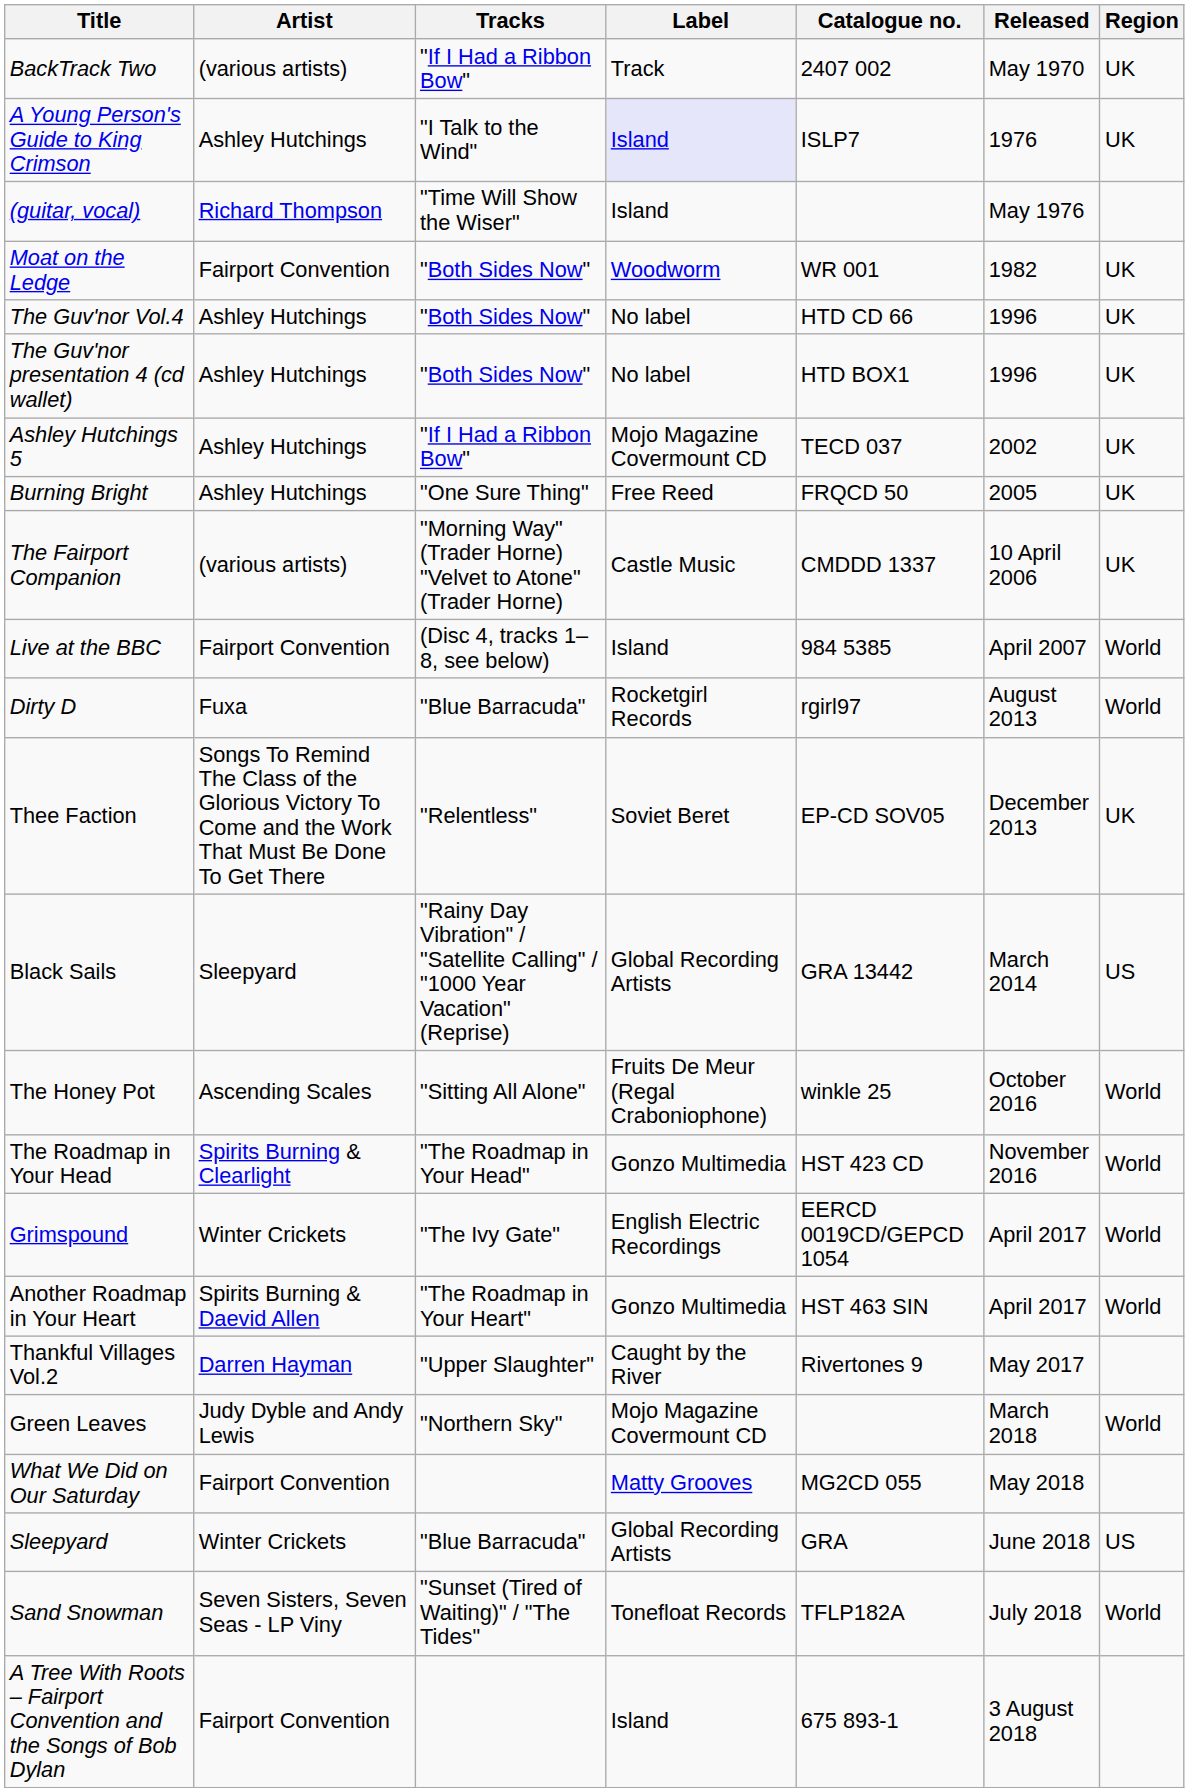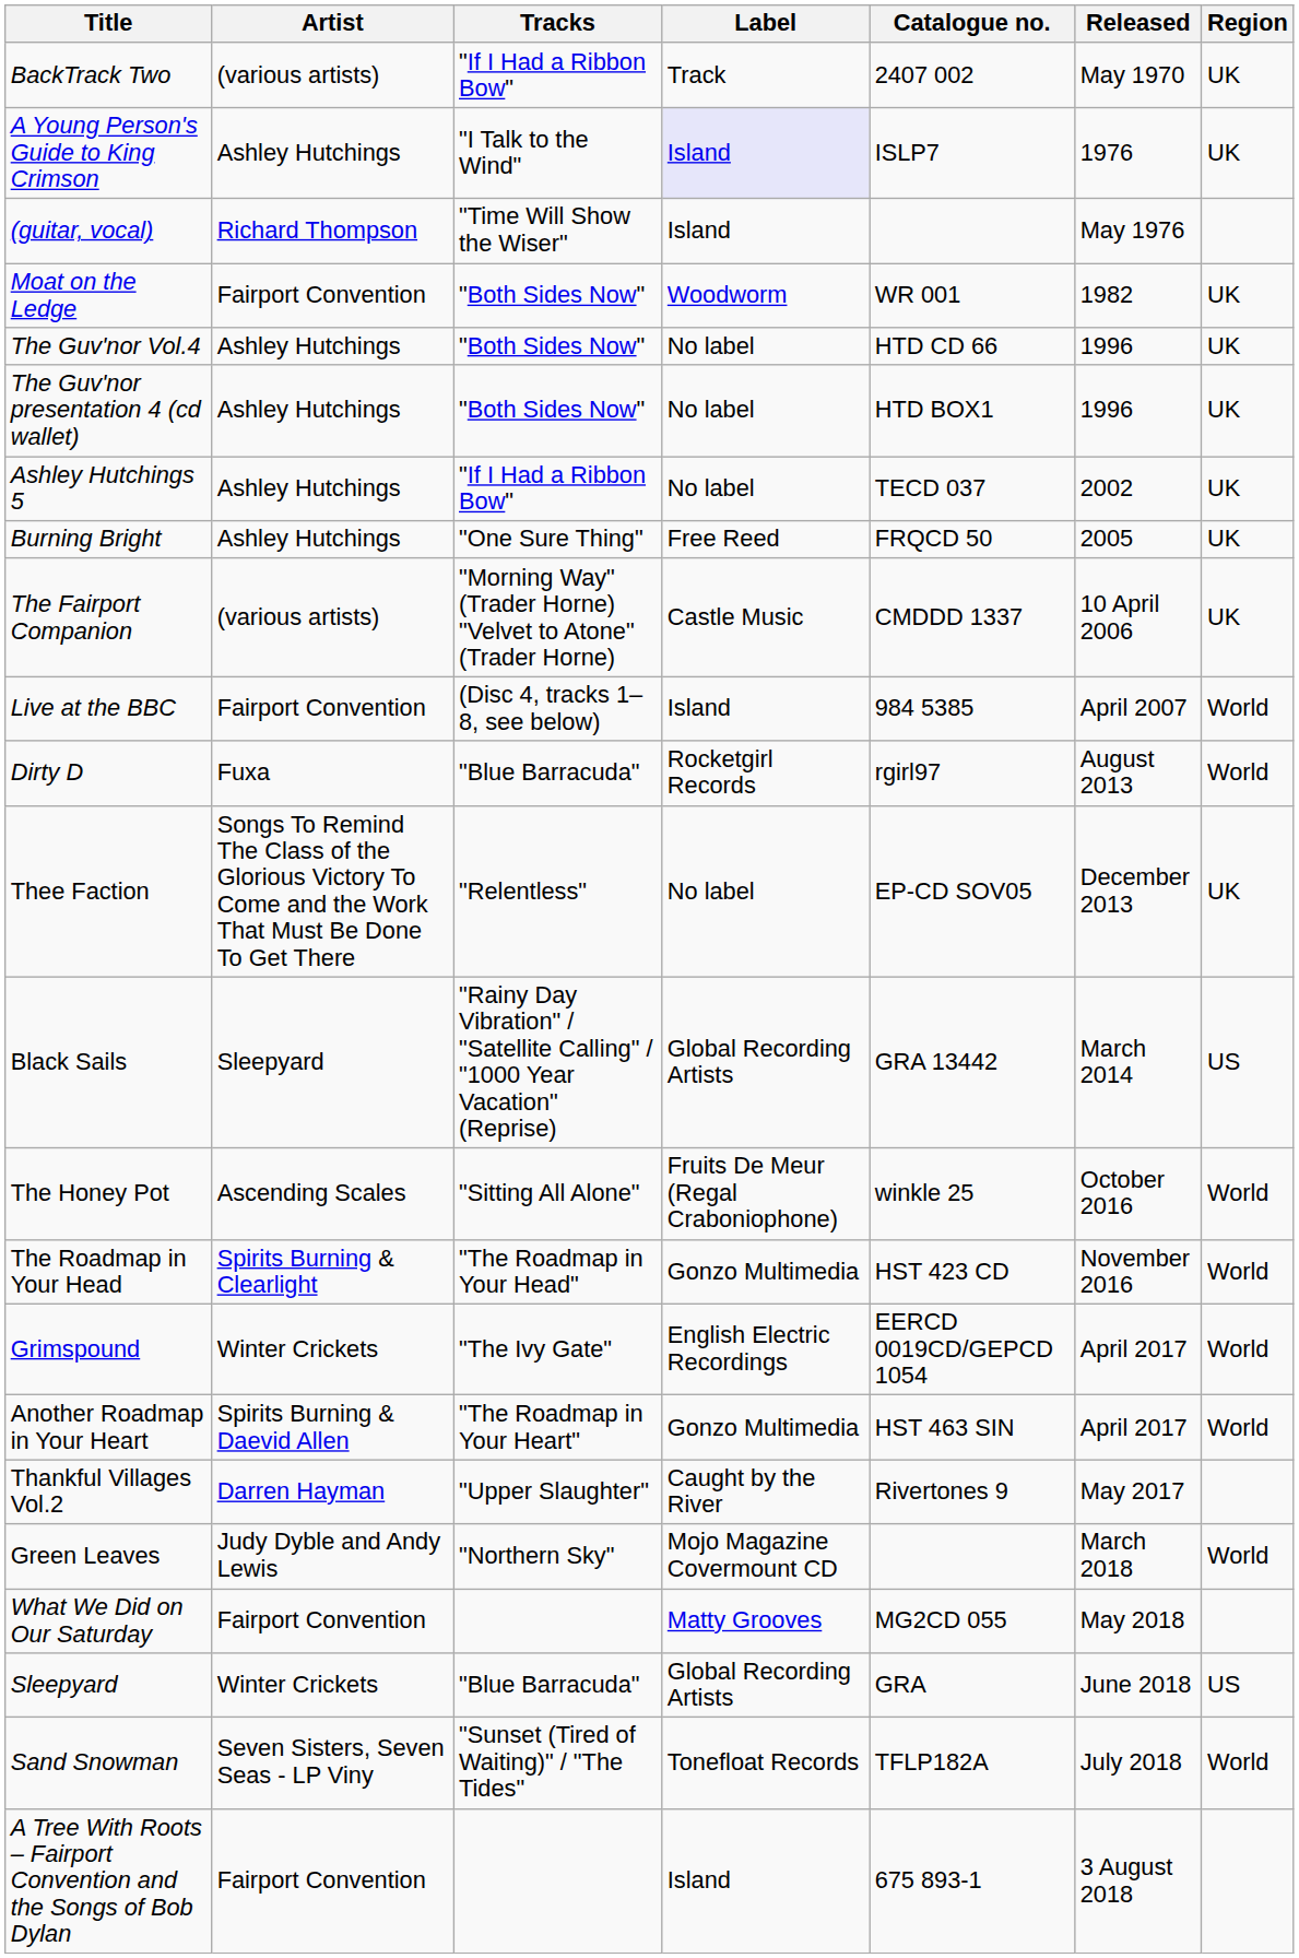Ashley Hutchings 5 | Label: Mojo Magazine Covermount CD -> No label
Thee Faction | Label: Soviet Beret -> No label
